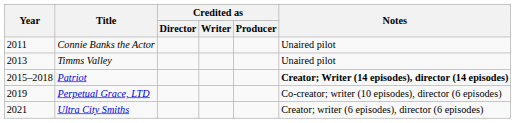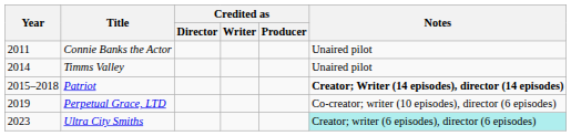Timms Valley | Year: 2013 -> 2014
Ultra City Smiths | Year: 2021 -> 2023
Ultra City Smiths | Notes: no background -> paleturquoise background
